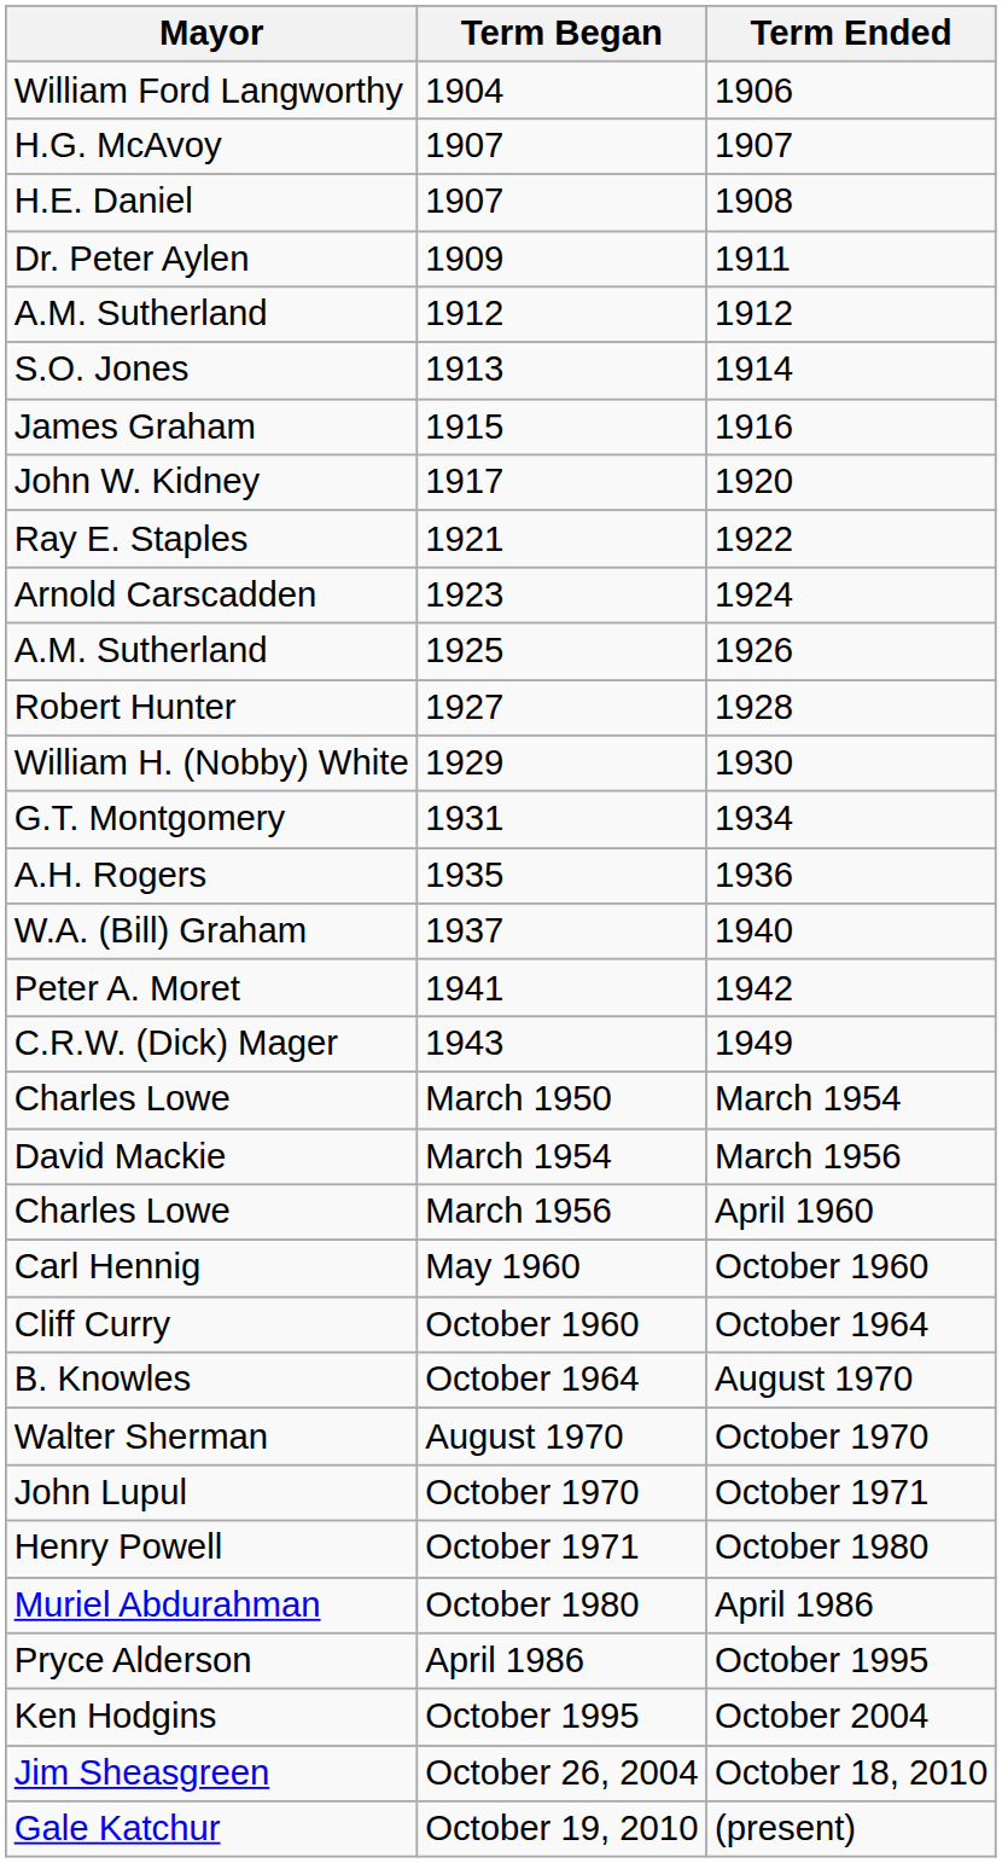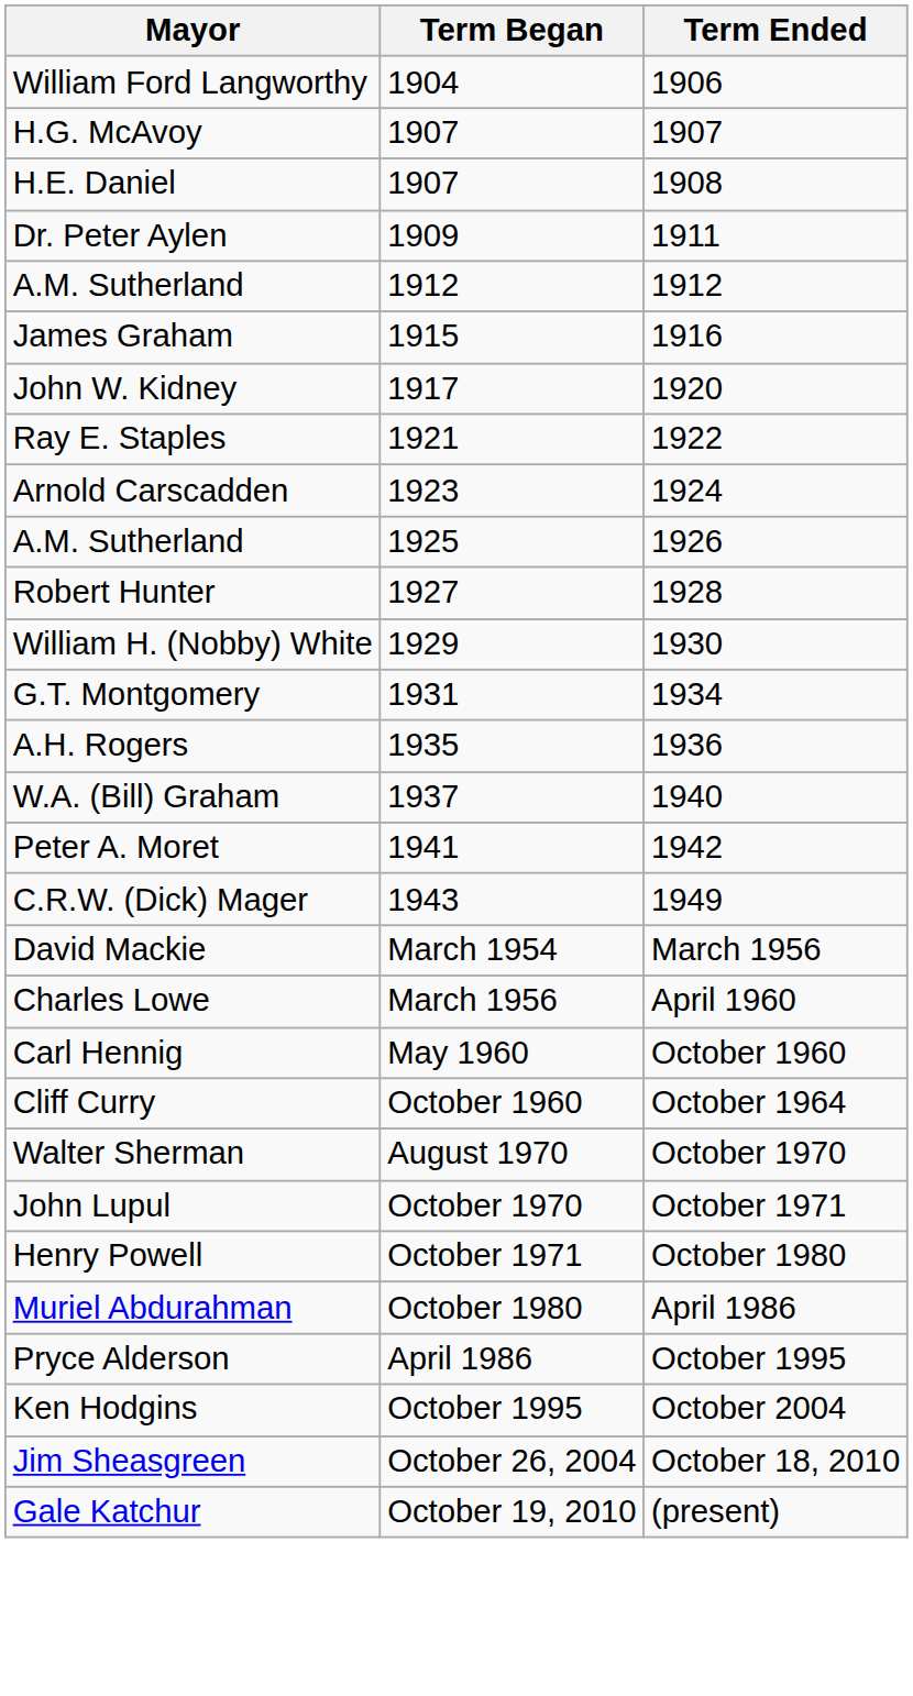- row: S.O. Jones | 1913 | 1914
- row: Charles Lowe | March 1950 | March 1954
- row: B. Knowles | October 1964 | August 1970
